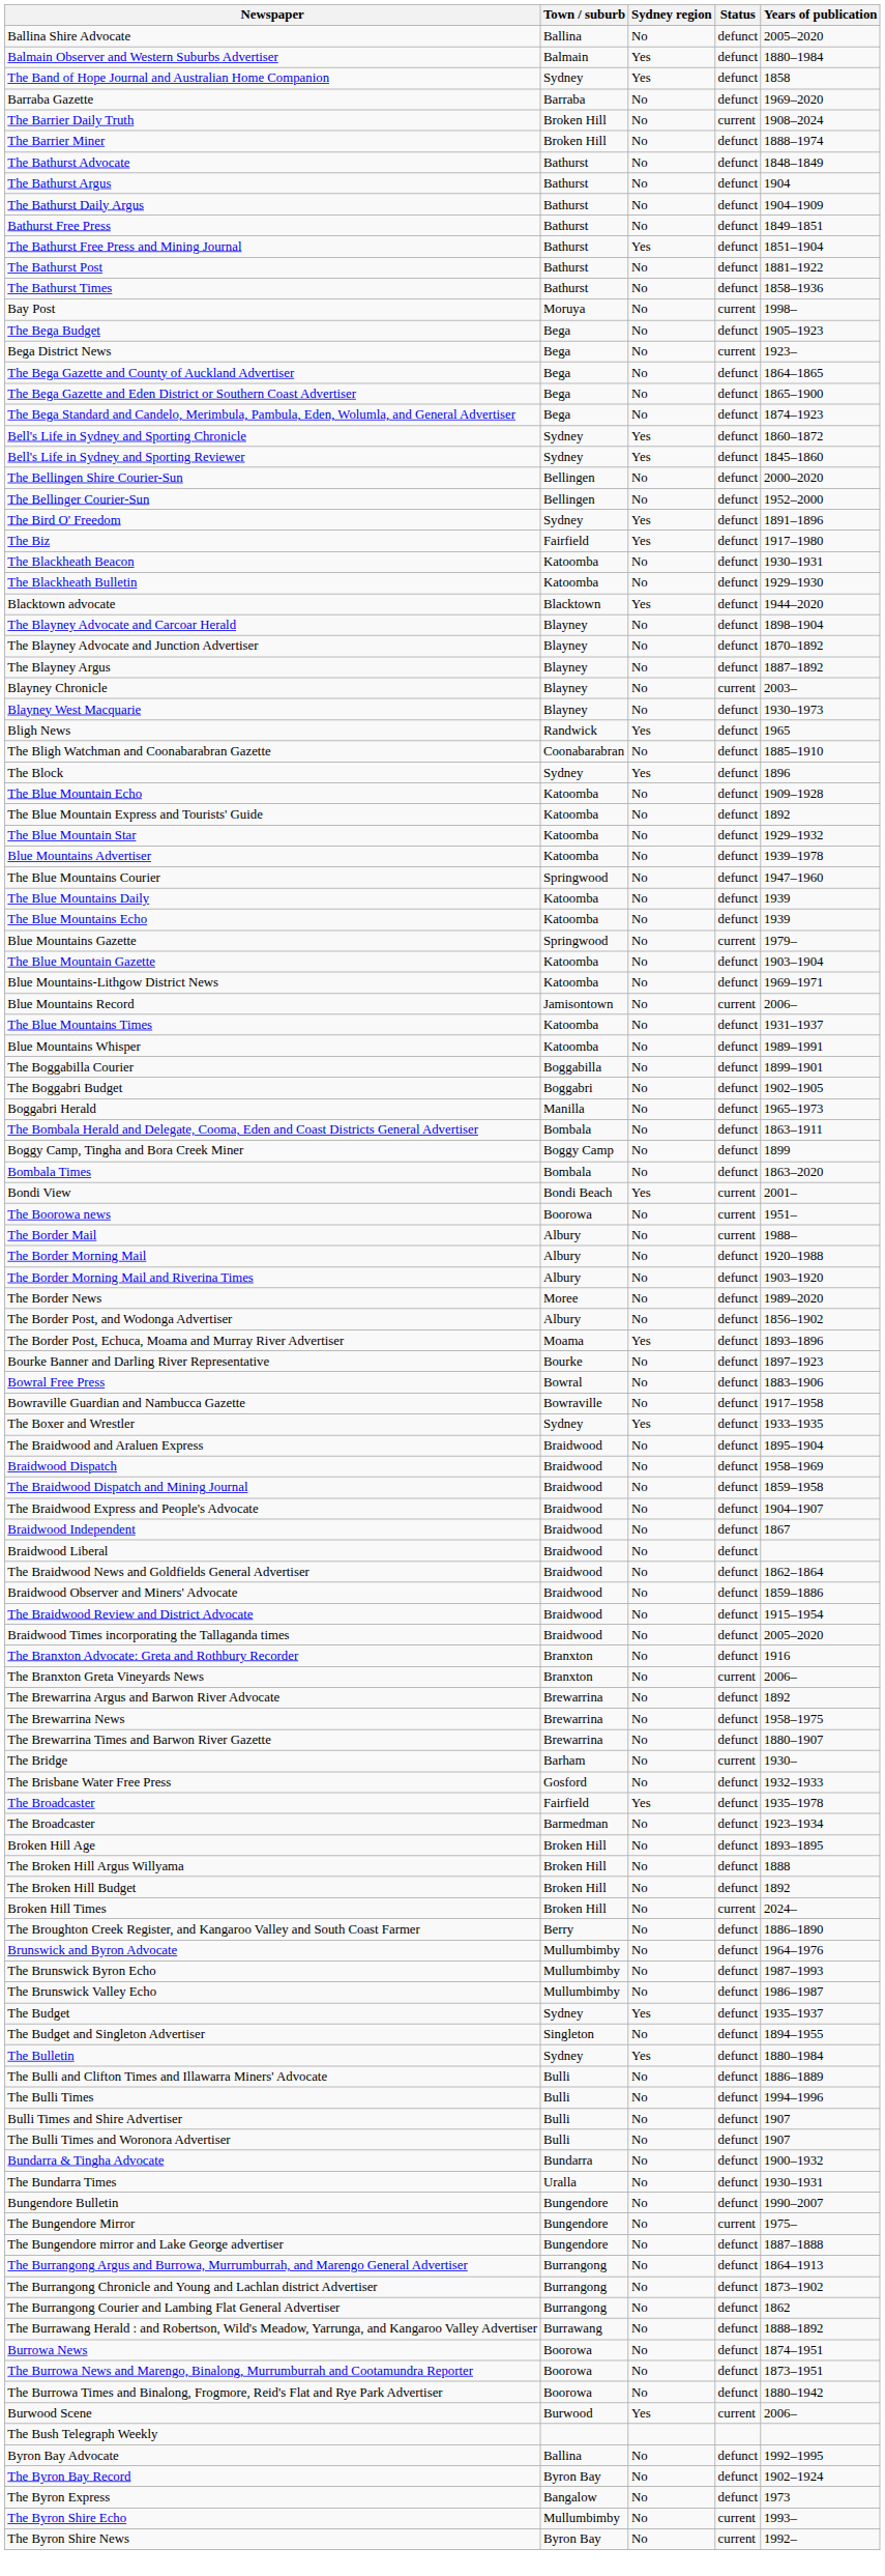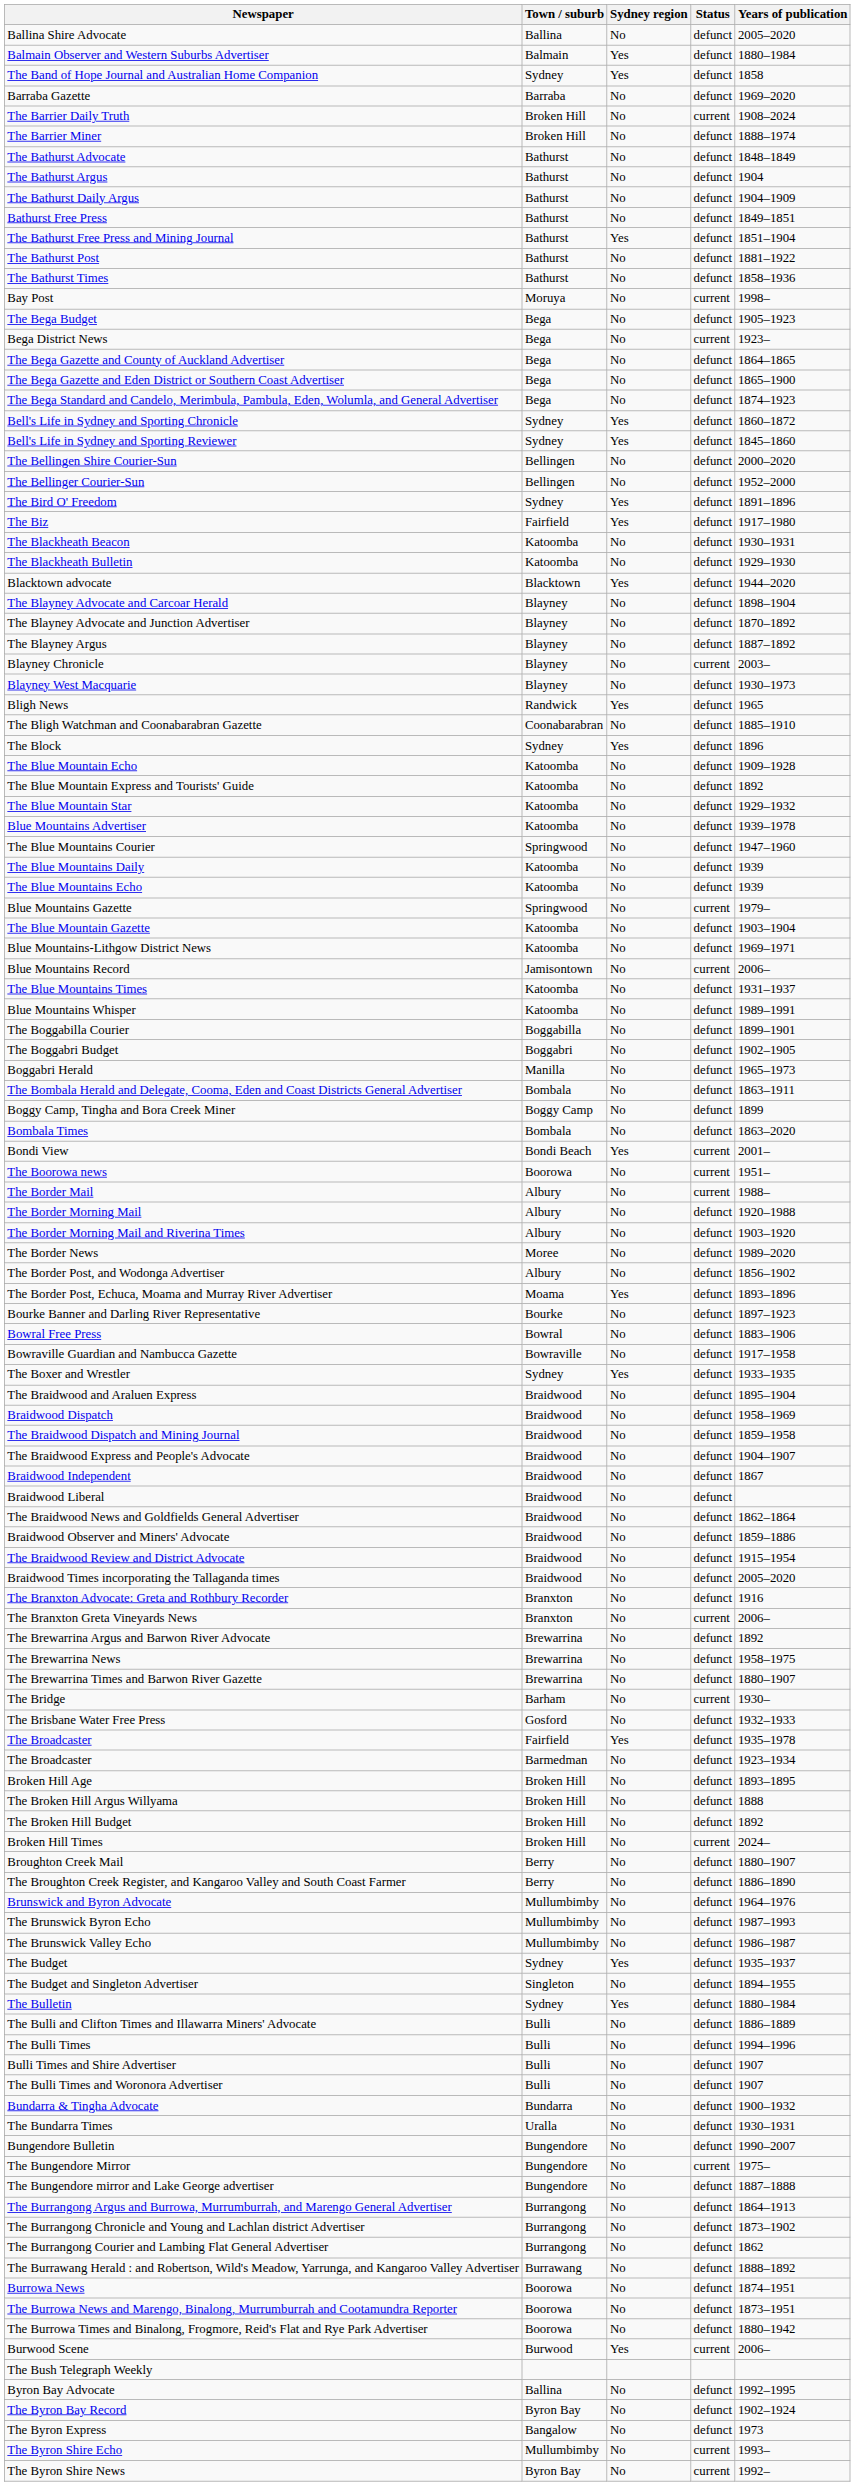+ row: Broughton Creek Mail | Berry | No | defunct | 1880–1907
